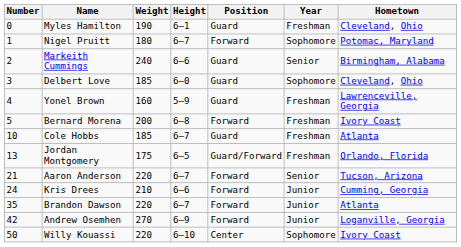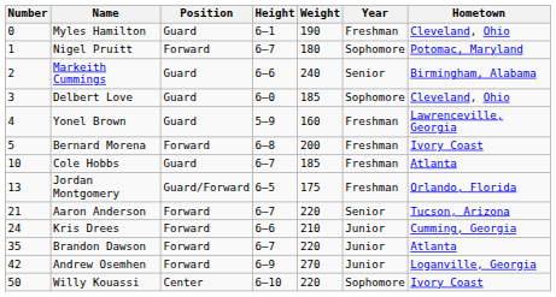columns swapped: Position <-> Weight
